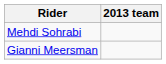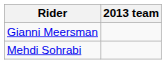rows swapped: Gianni Meersman <-> Mehdi Sohrabi
